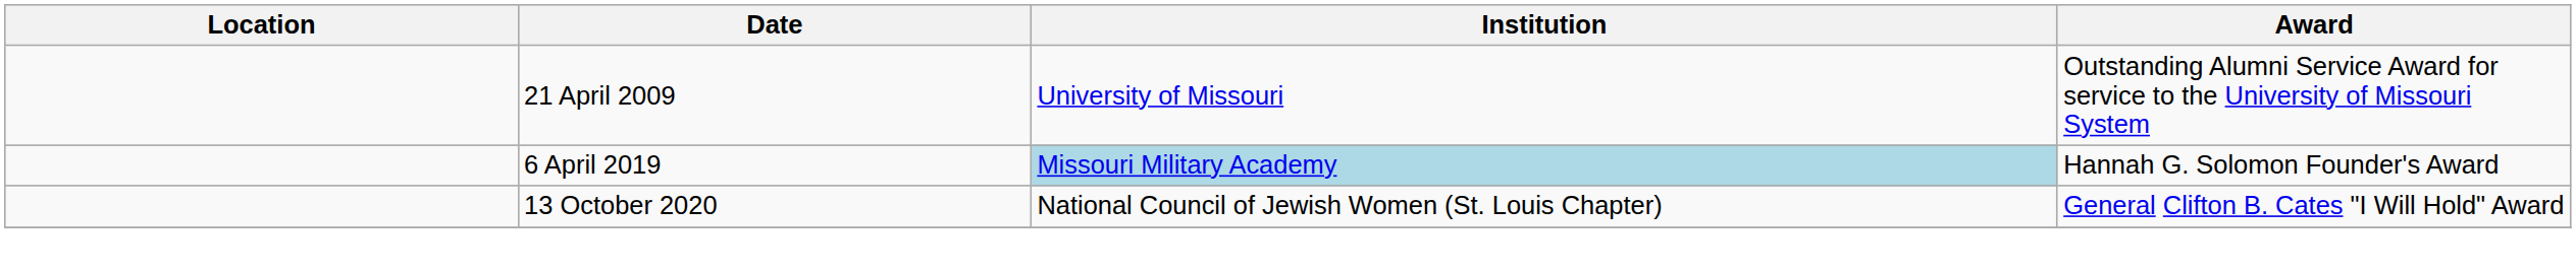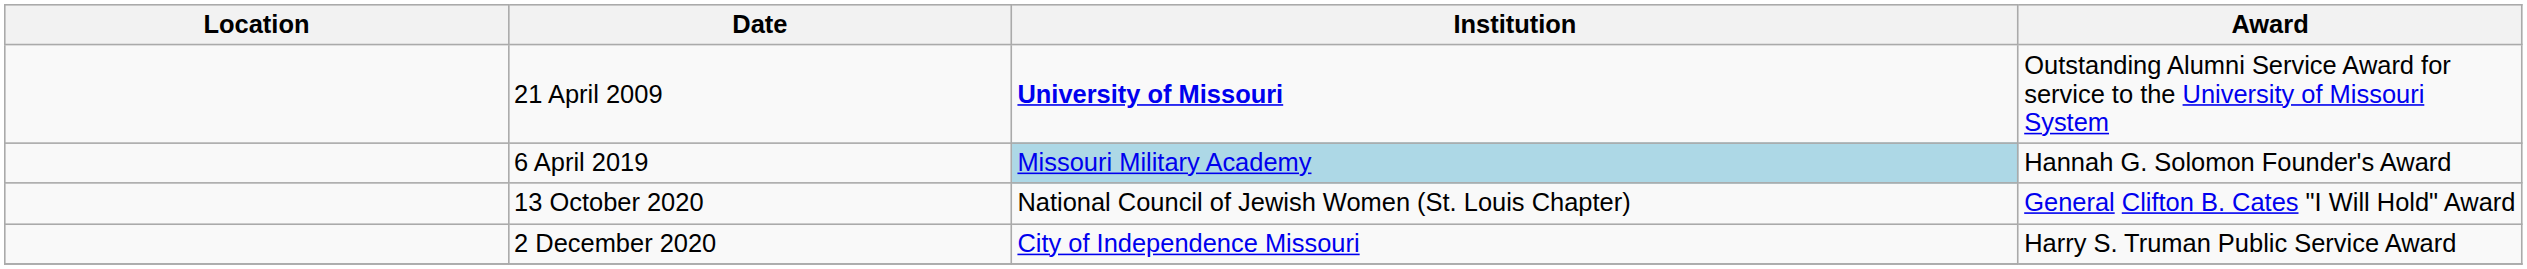21 April 2009 | Institution: normal -> bold
+ row: 2 December 2020 | City of Independence Missouri | Harry S. Truman Public Service Award
